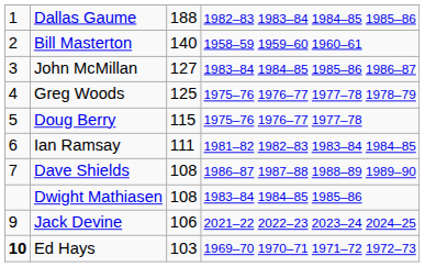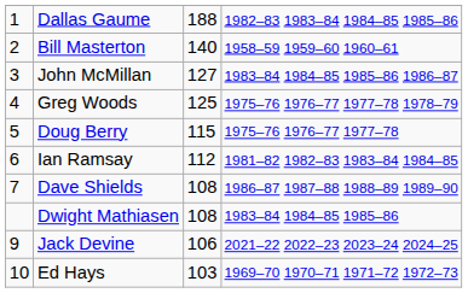Ian Ramsay | column 3: 111 -> 112
Ed Hays | column 1: bold -> normal
